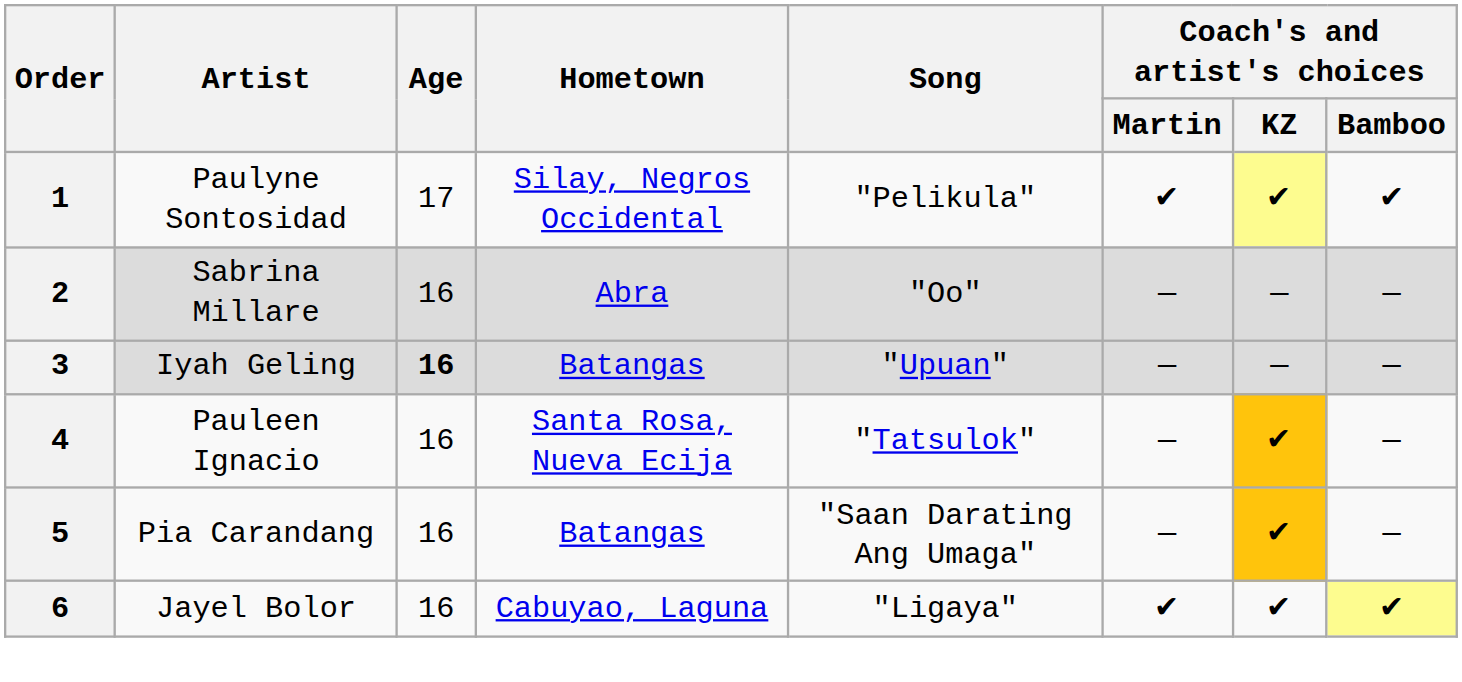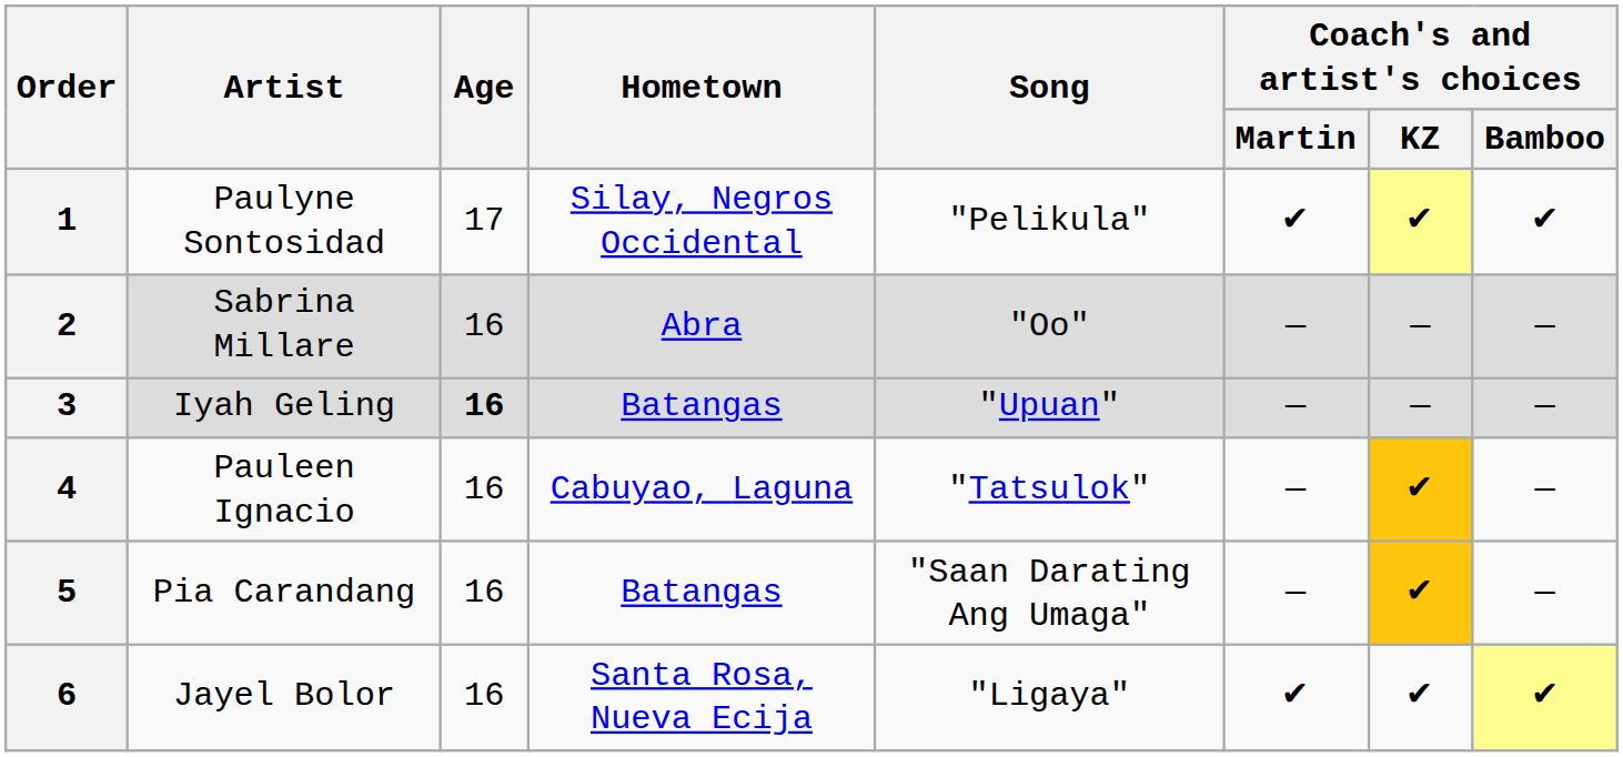4 | Hometown: Santa Rosa, Nueva Ecija -> Cabuyao, Laguna
6 | Hometown: Cabuyao, Laguna -> Santa Rosa, Nueva Ecija
